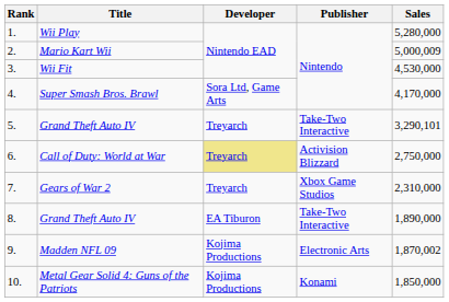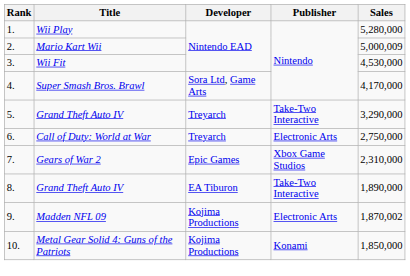5. / Grand Theft Auto IV | Sales: 3,290,101 -> 3,290,000
Call of Duty: World at War | Developer: khaki background -> no background
Call of Duty: World at War | Publisher: Activision Blizzard -> Electronic Arts
Gears of War 2 | Developer: Treyarch -> Epic Games
